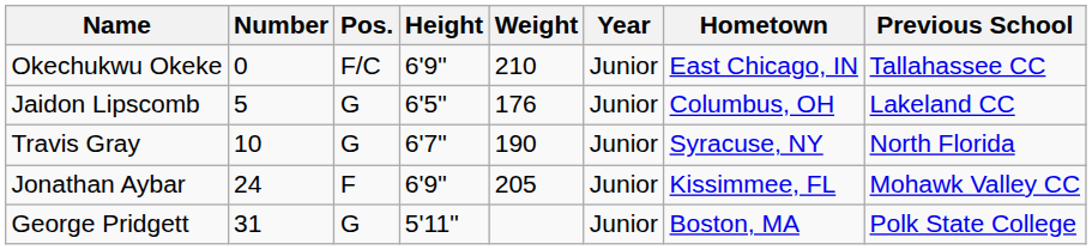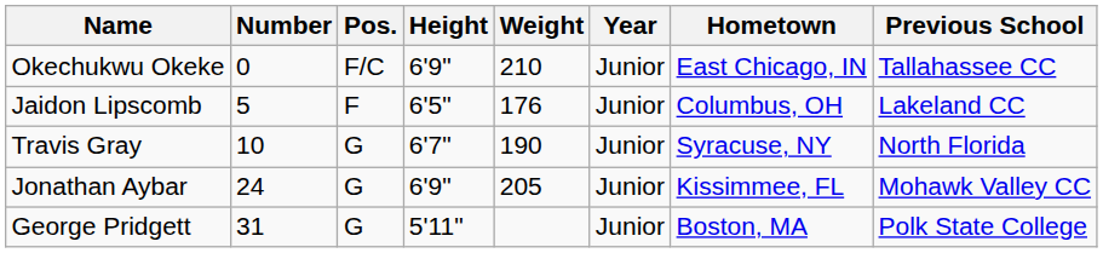Jaidon Lipscomb | Pos.: G -> F
Jonathan Aybar | Pos.: F -> G
